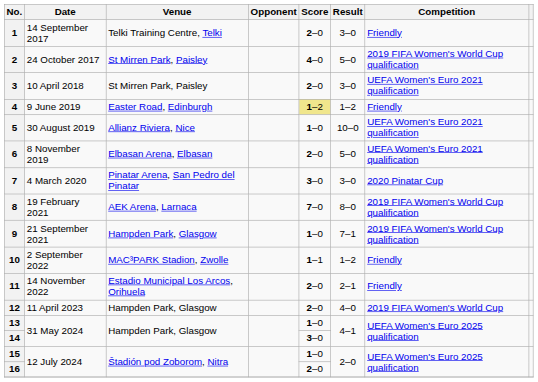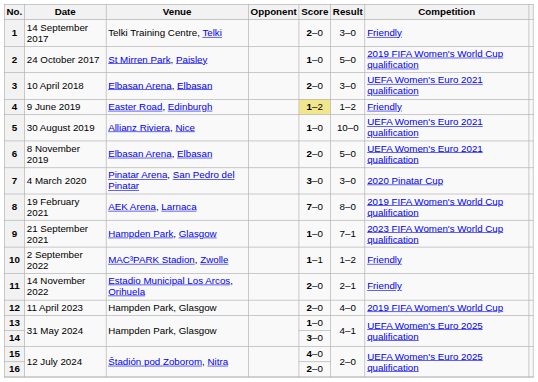2 | Score: 4–0 -> 1–0
3 | Venue: St Mirren Park, Paisley -> Elbasan Arena, Elbasan
9 | Competition: 2019 FIFA Women's World Cup qualification -> 2023 FIFA Women's World Cup qualification
15 | Score: 1–0 -> 4–0
